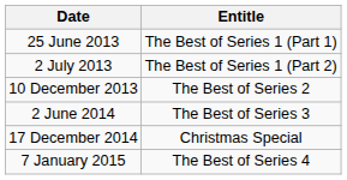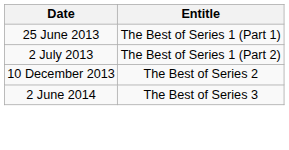- row: 17 December 2014 | Christmas Special
- row: 7 January 2015 | The Best of Series 4
